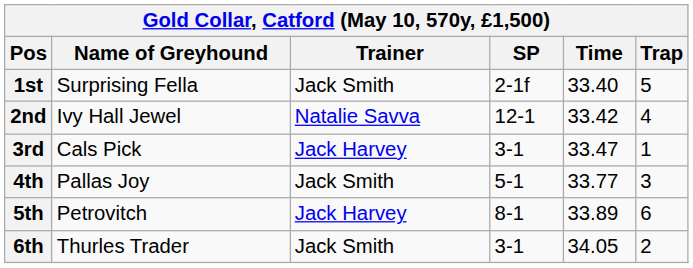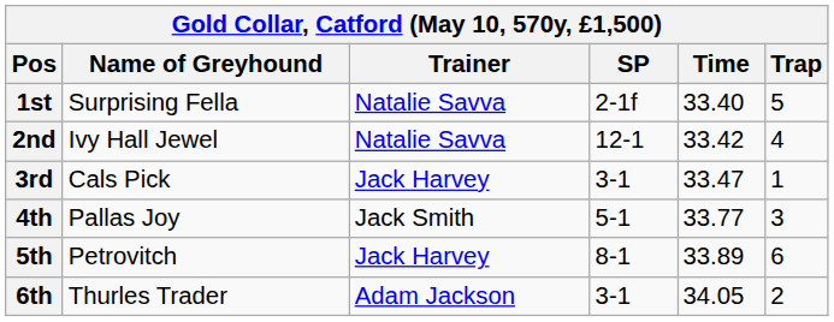1st | Trainer: Jack Smith -> Natalie Savva
6th | Trainer: Jack Smith -> Adam Jackson
